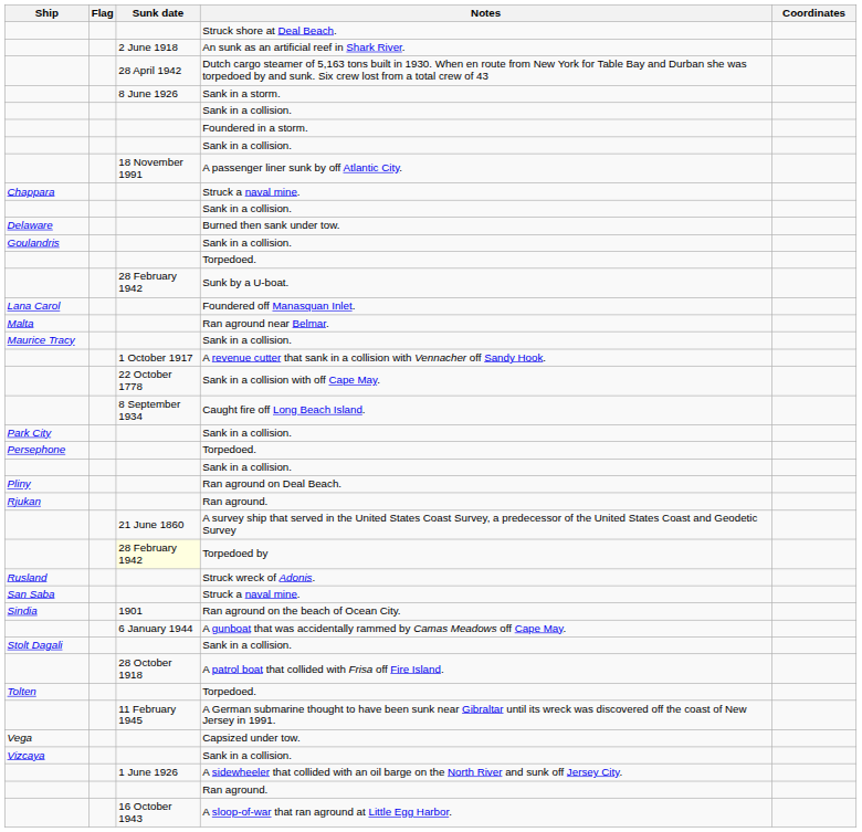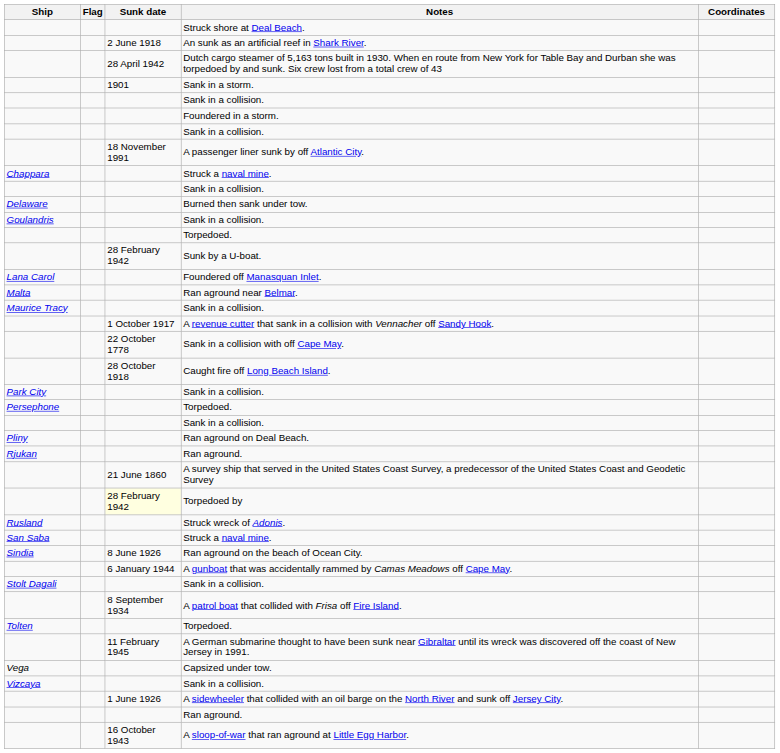Sank in a storm. | Sunk date: 8 June 1926 -> 1901
Caught fire off Long Beach Island. | Sunk date: 8 September 1934 -> 28 October 1918
Ran aground on the beach of Ocean City. | Sunk date: 1901 -> 8 June 1926
A patrol boat that collided with Frisa off Fire Island. | Sunk date: 28 October 1918 -> 8 September 1934
